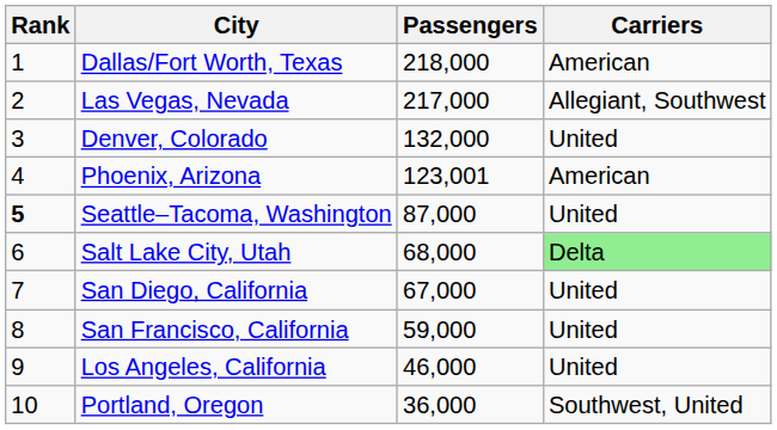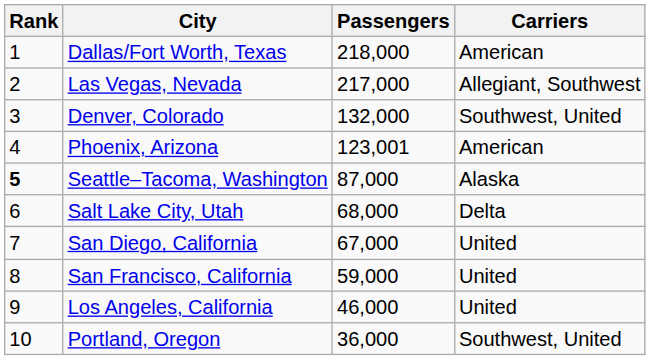Denver, Colorado | Carriers: United -> Southwest, United
Seattle–Tacoma, Washington | Carriers: United -> Alaska
Salt Lake City, Utah | Carriers: lightgreen background -> no background
